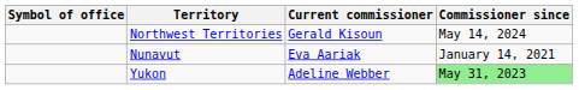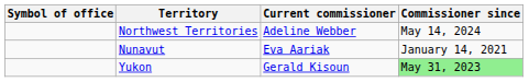Northwest Territories | Current commissioner: Gerald Kisoun -> Adeline Webber
Yukon | Current commissioner: Adeline Webber -> Gerald Kisoun
